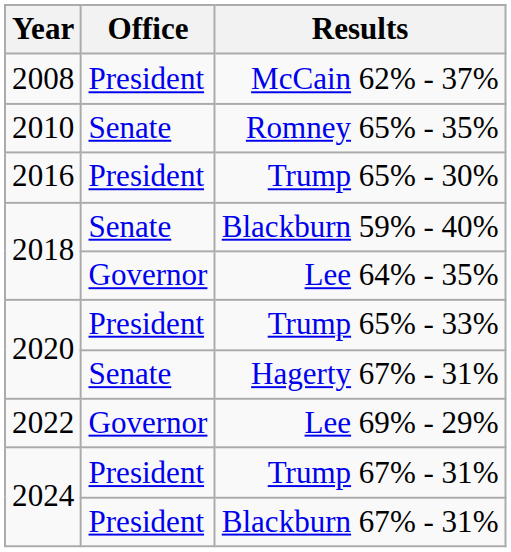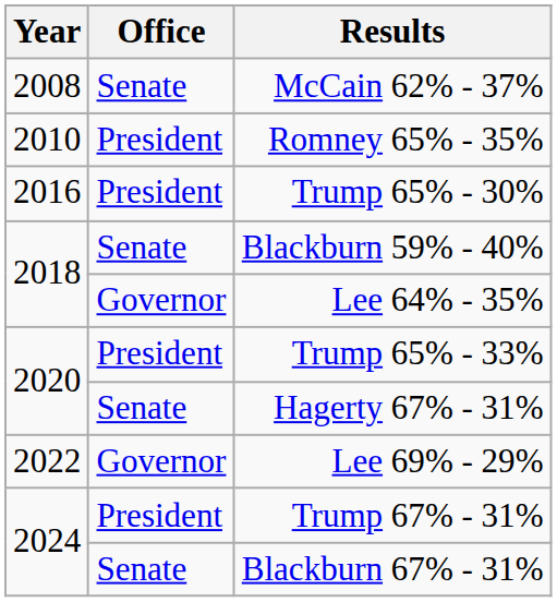McCain 62% - 37% | Office: President -> Senate
Romney 65% - 35% | Office: Senate -> President
Blackburn 67% - 31% | Office: President -> Senate
